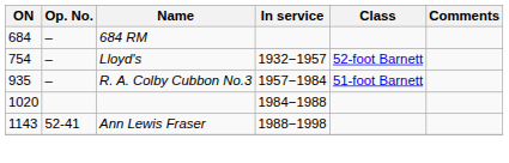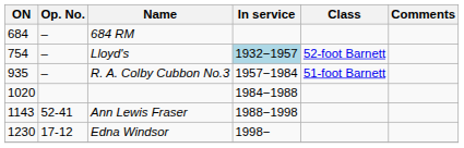Lloyd's | In service: no background -> lightblue background
+ row: 1230 | 17-12 | Edna Windsor | 1998−
